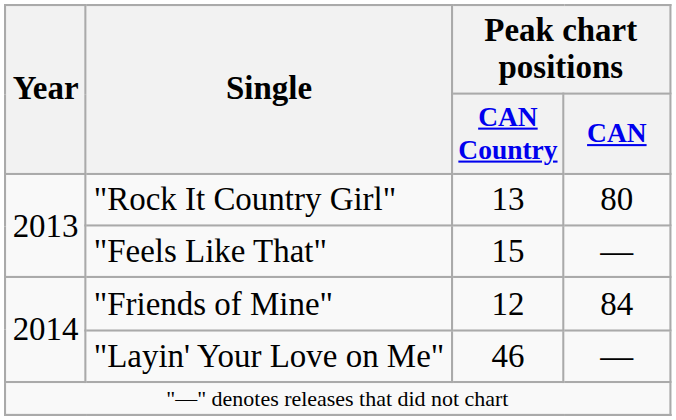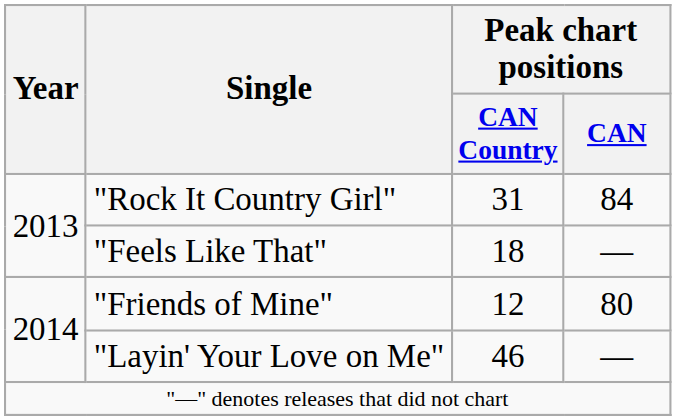"Rock It Country Girl" | Peak chart positions / CAN Country: 13 -> 31
"Rock It Country Girl" | Peak chart positions / CAN: 80 -> 84
"Feels Like That" | Peak chart positions / CAN Country: 15 -> 18
"Friends of Mine" | Peak chart positions / CAN: 84 -> 80
